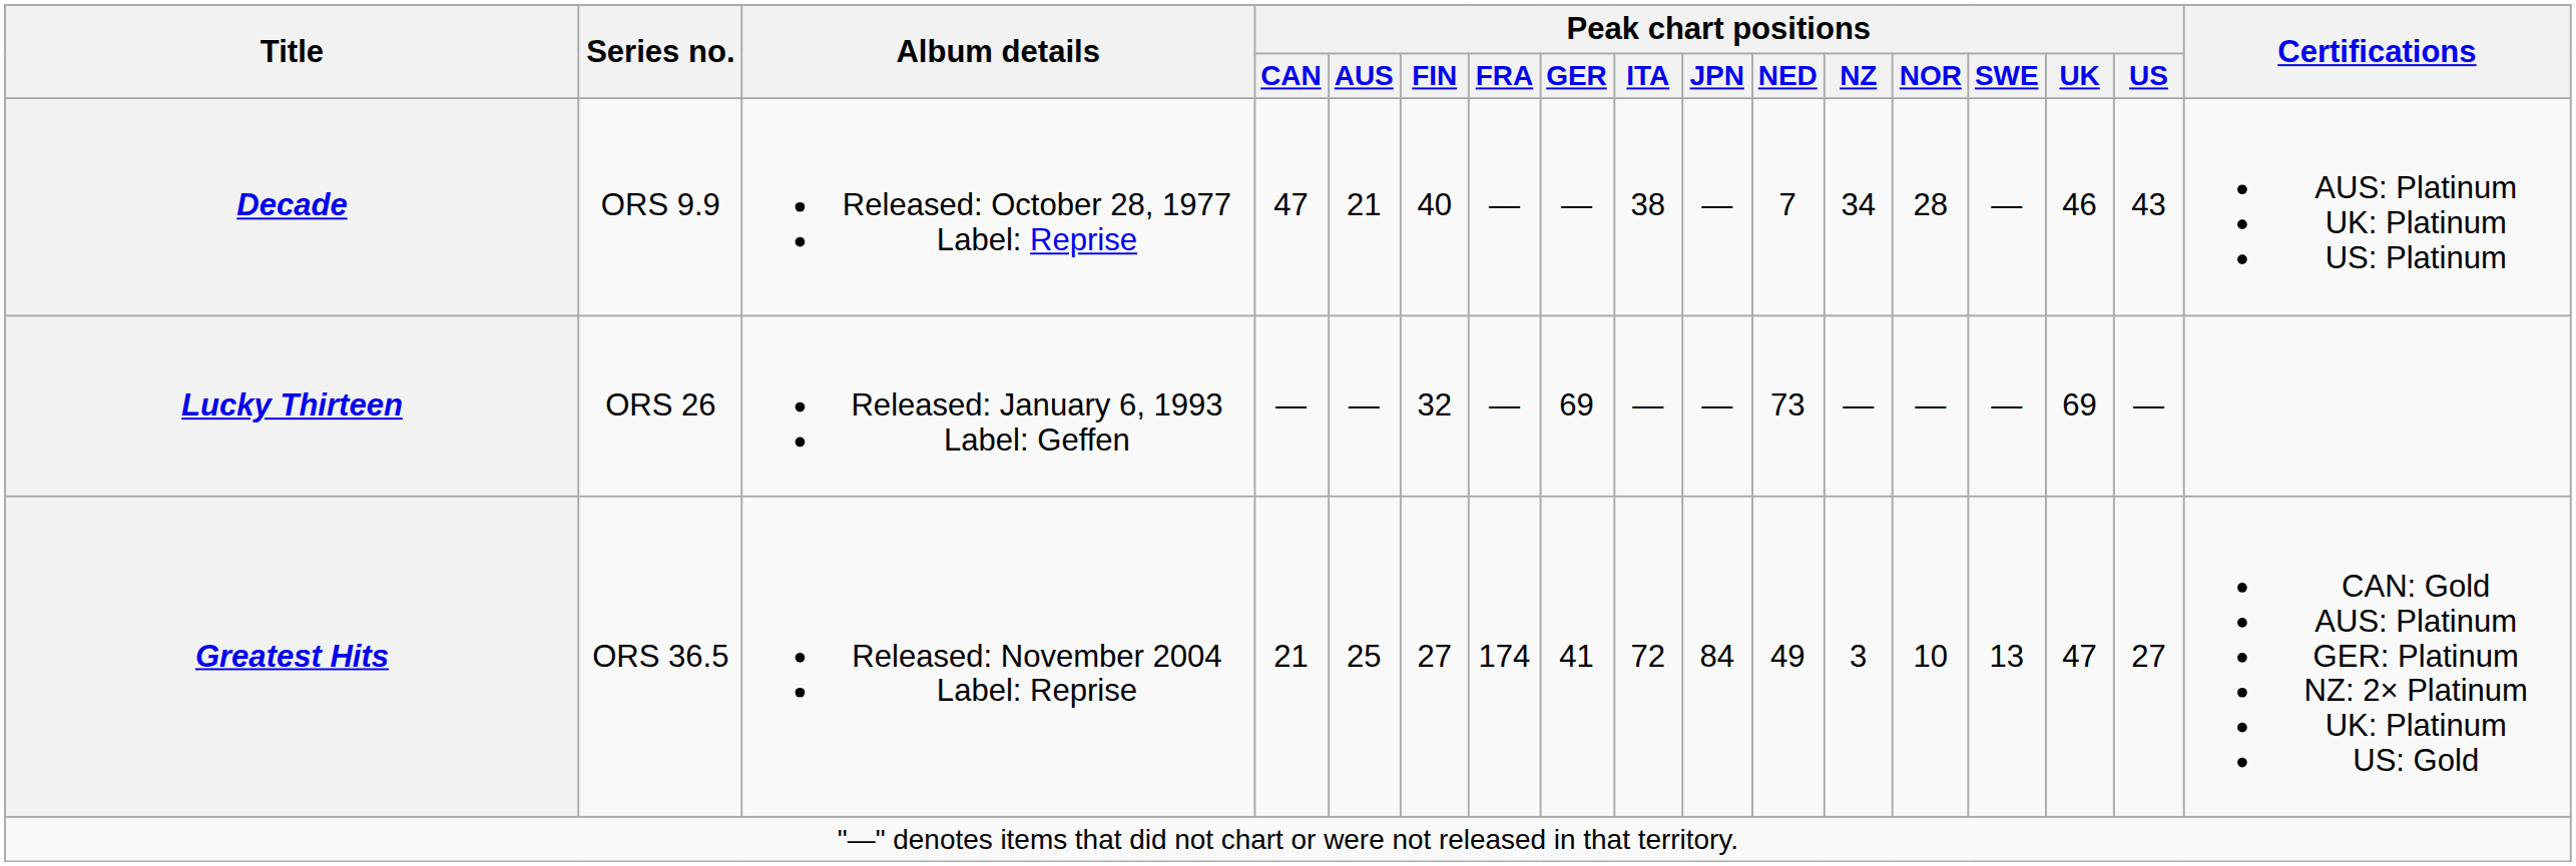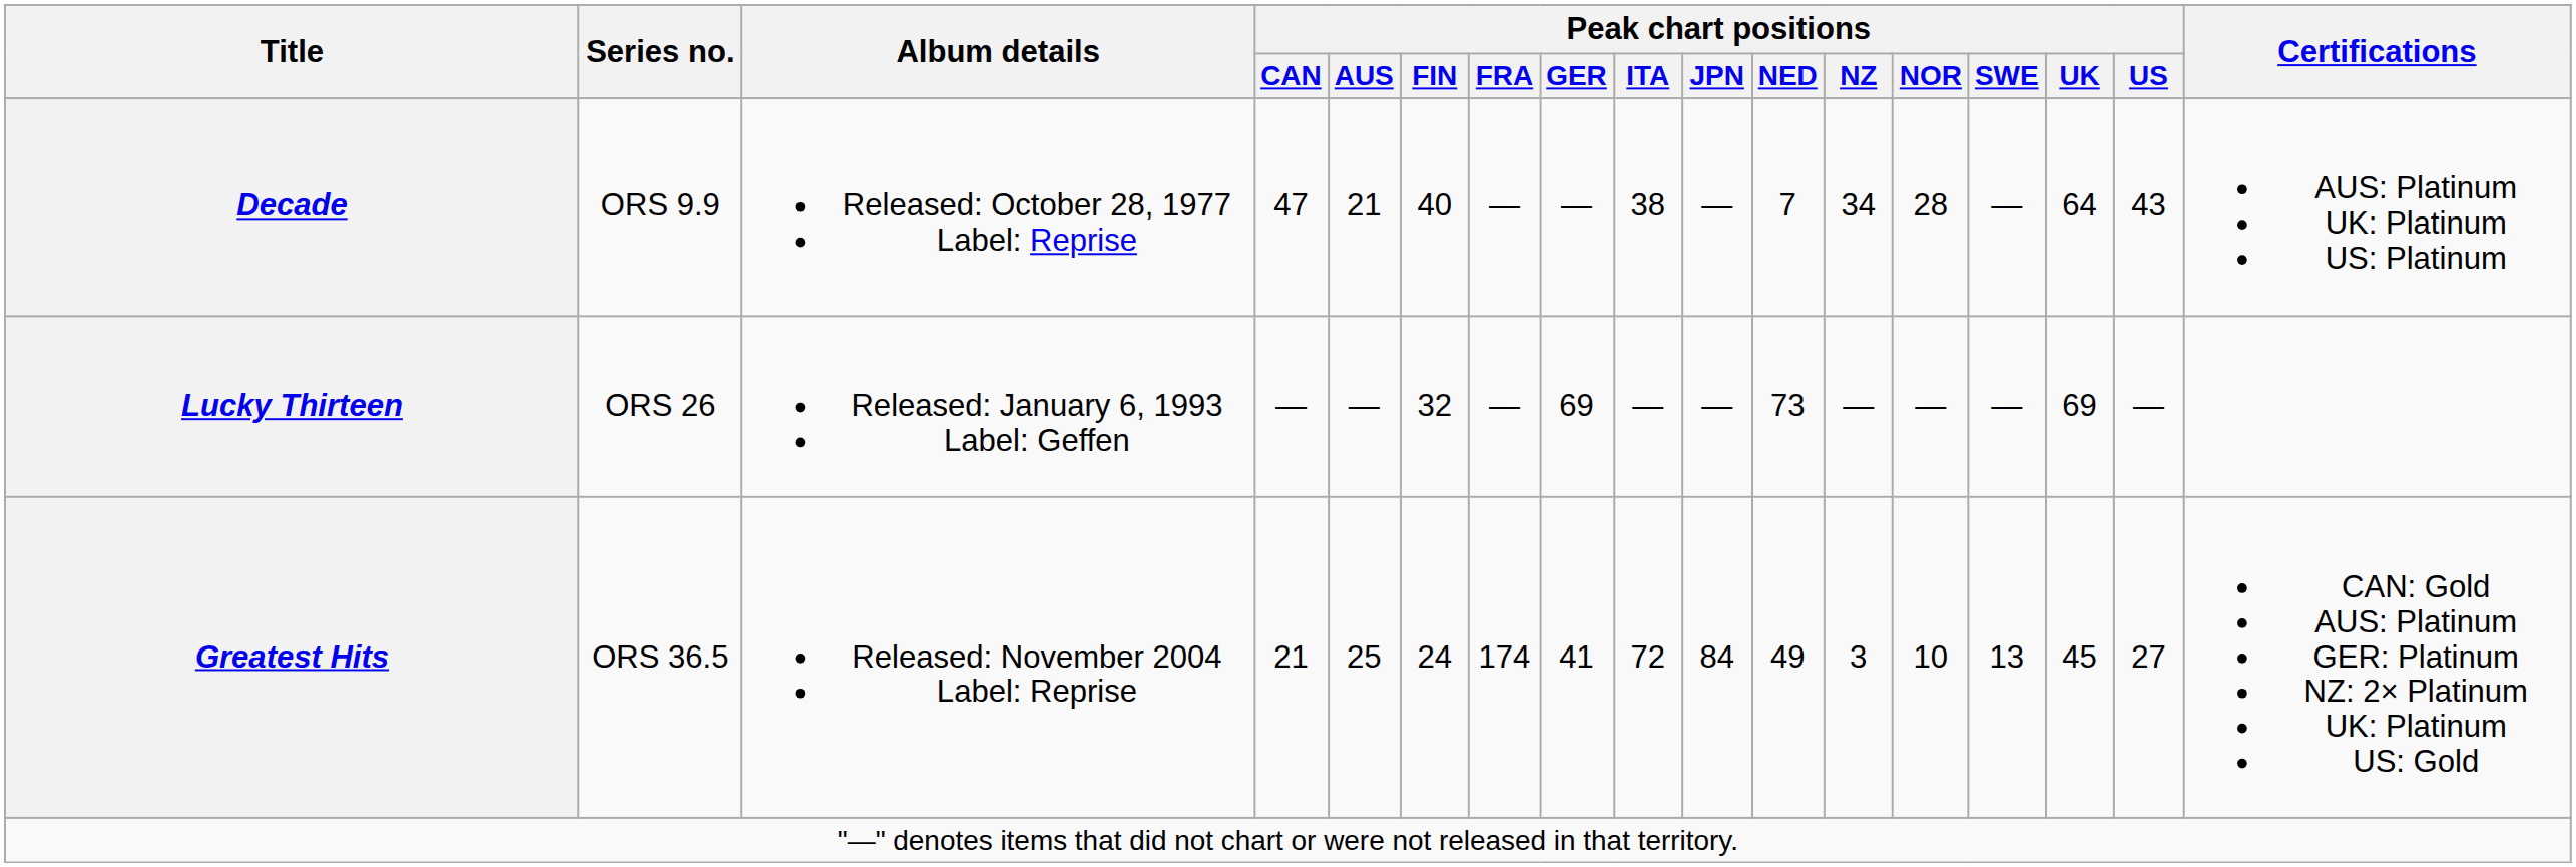Decade | Peak chart positions / UK: 46 -> 64
Greatest Hits | Peak chart positions / FIN: 27 -> 24
Greatest Hits | Peak chart positions / UK: 47 -> 45
